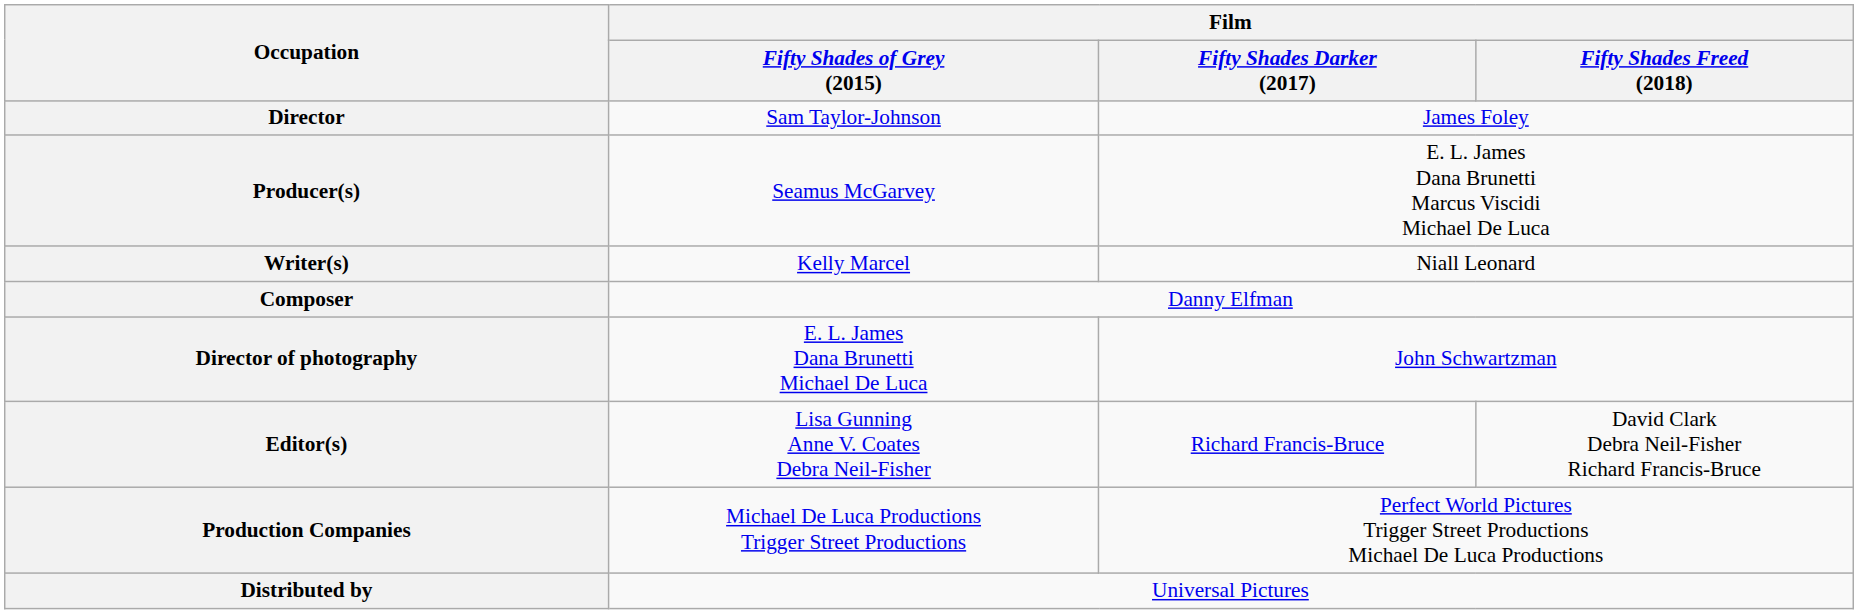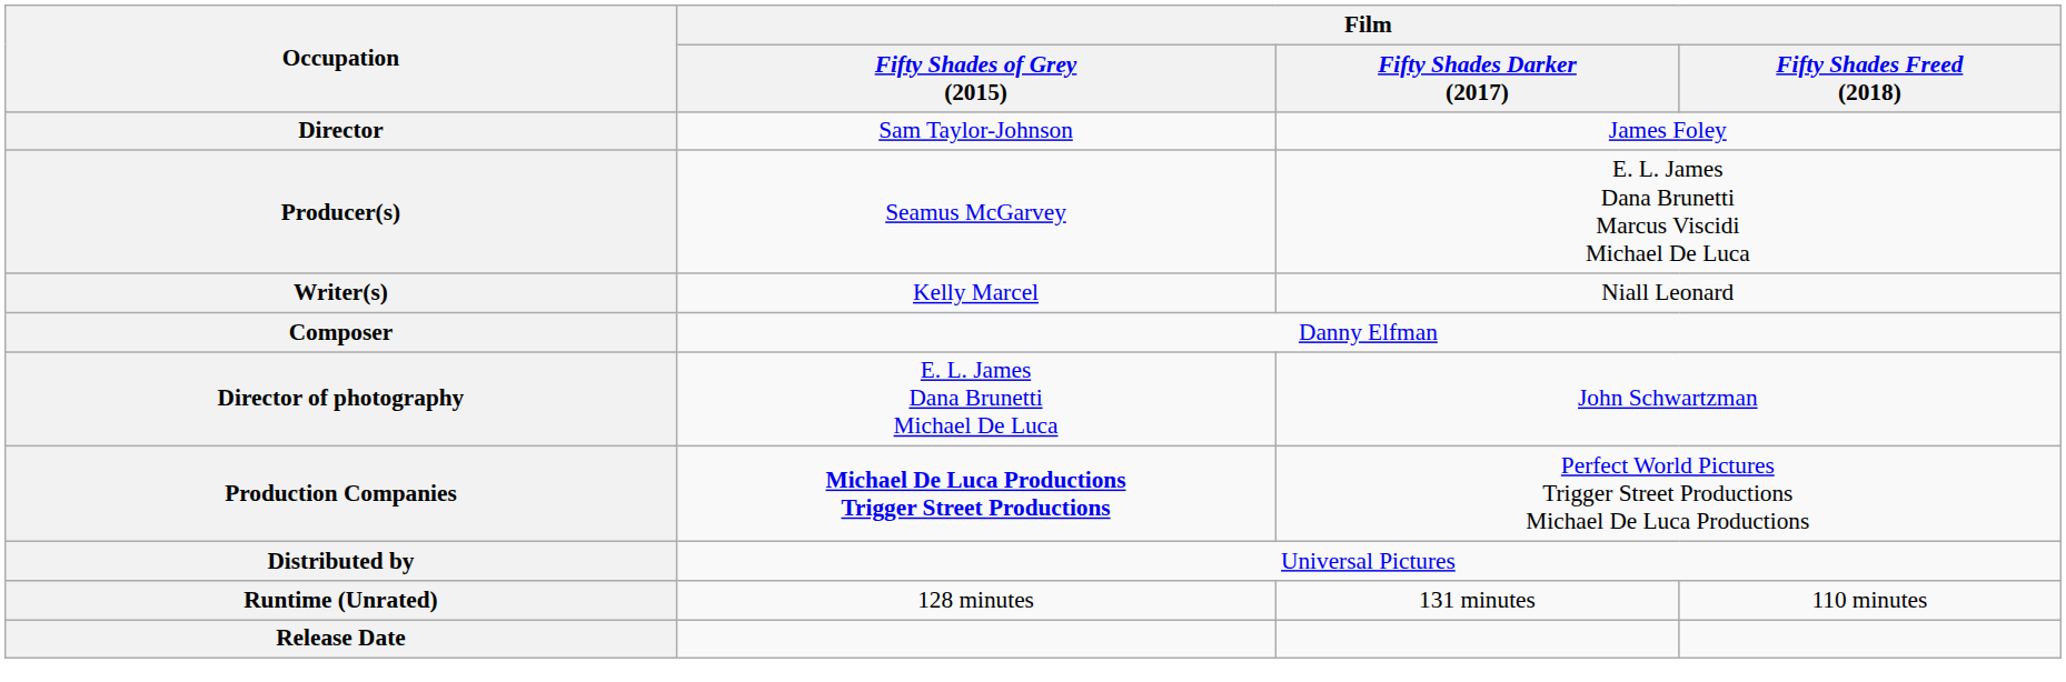- row: Editor(s) | Lisa Gunning Anne V. Coates Debra Neil-Fisher | Richard Francis-Bruce | David Clark Debra Neil-Fisher Richard Francis-Bruce
Production Companies | Film / Fifty Shades of Grey (2015): normal -> bold
+ row: Runtime (Unrated) | 128 minutes | 131 minutes | 110 minutes
+ row: Release Date
